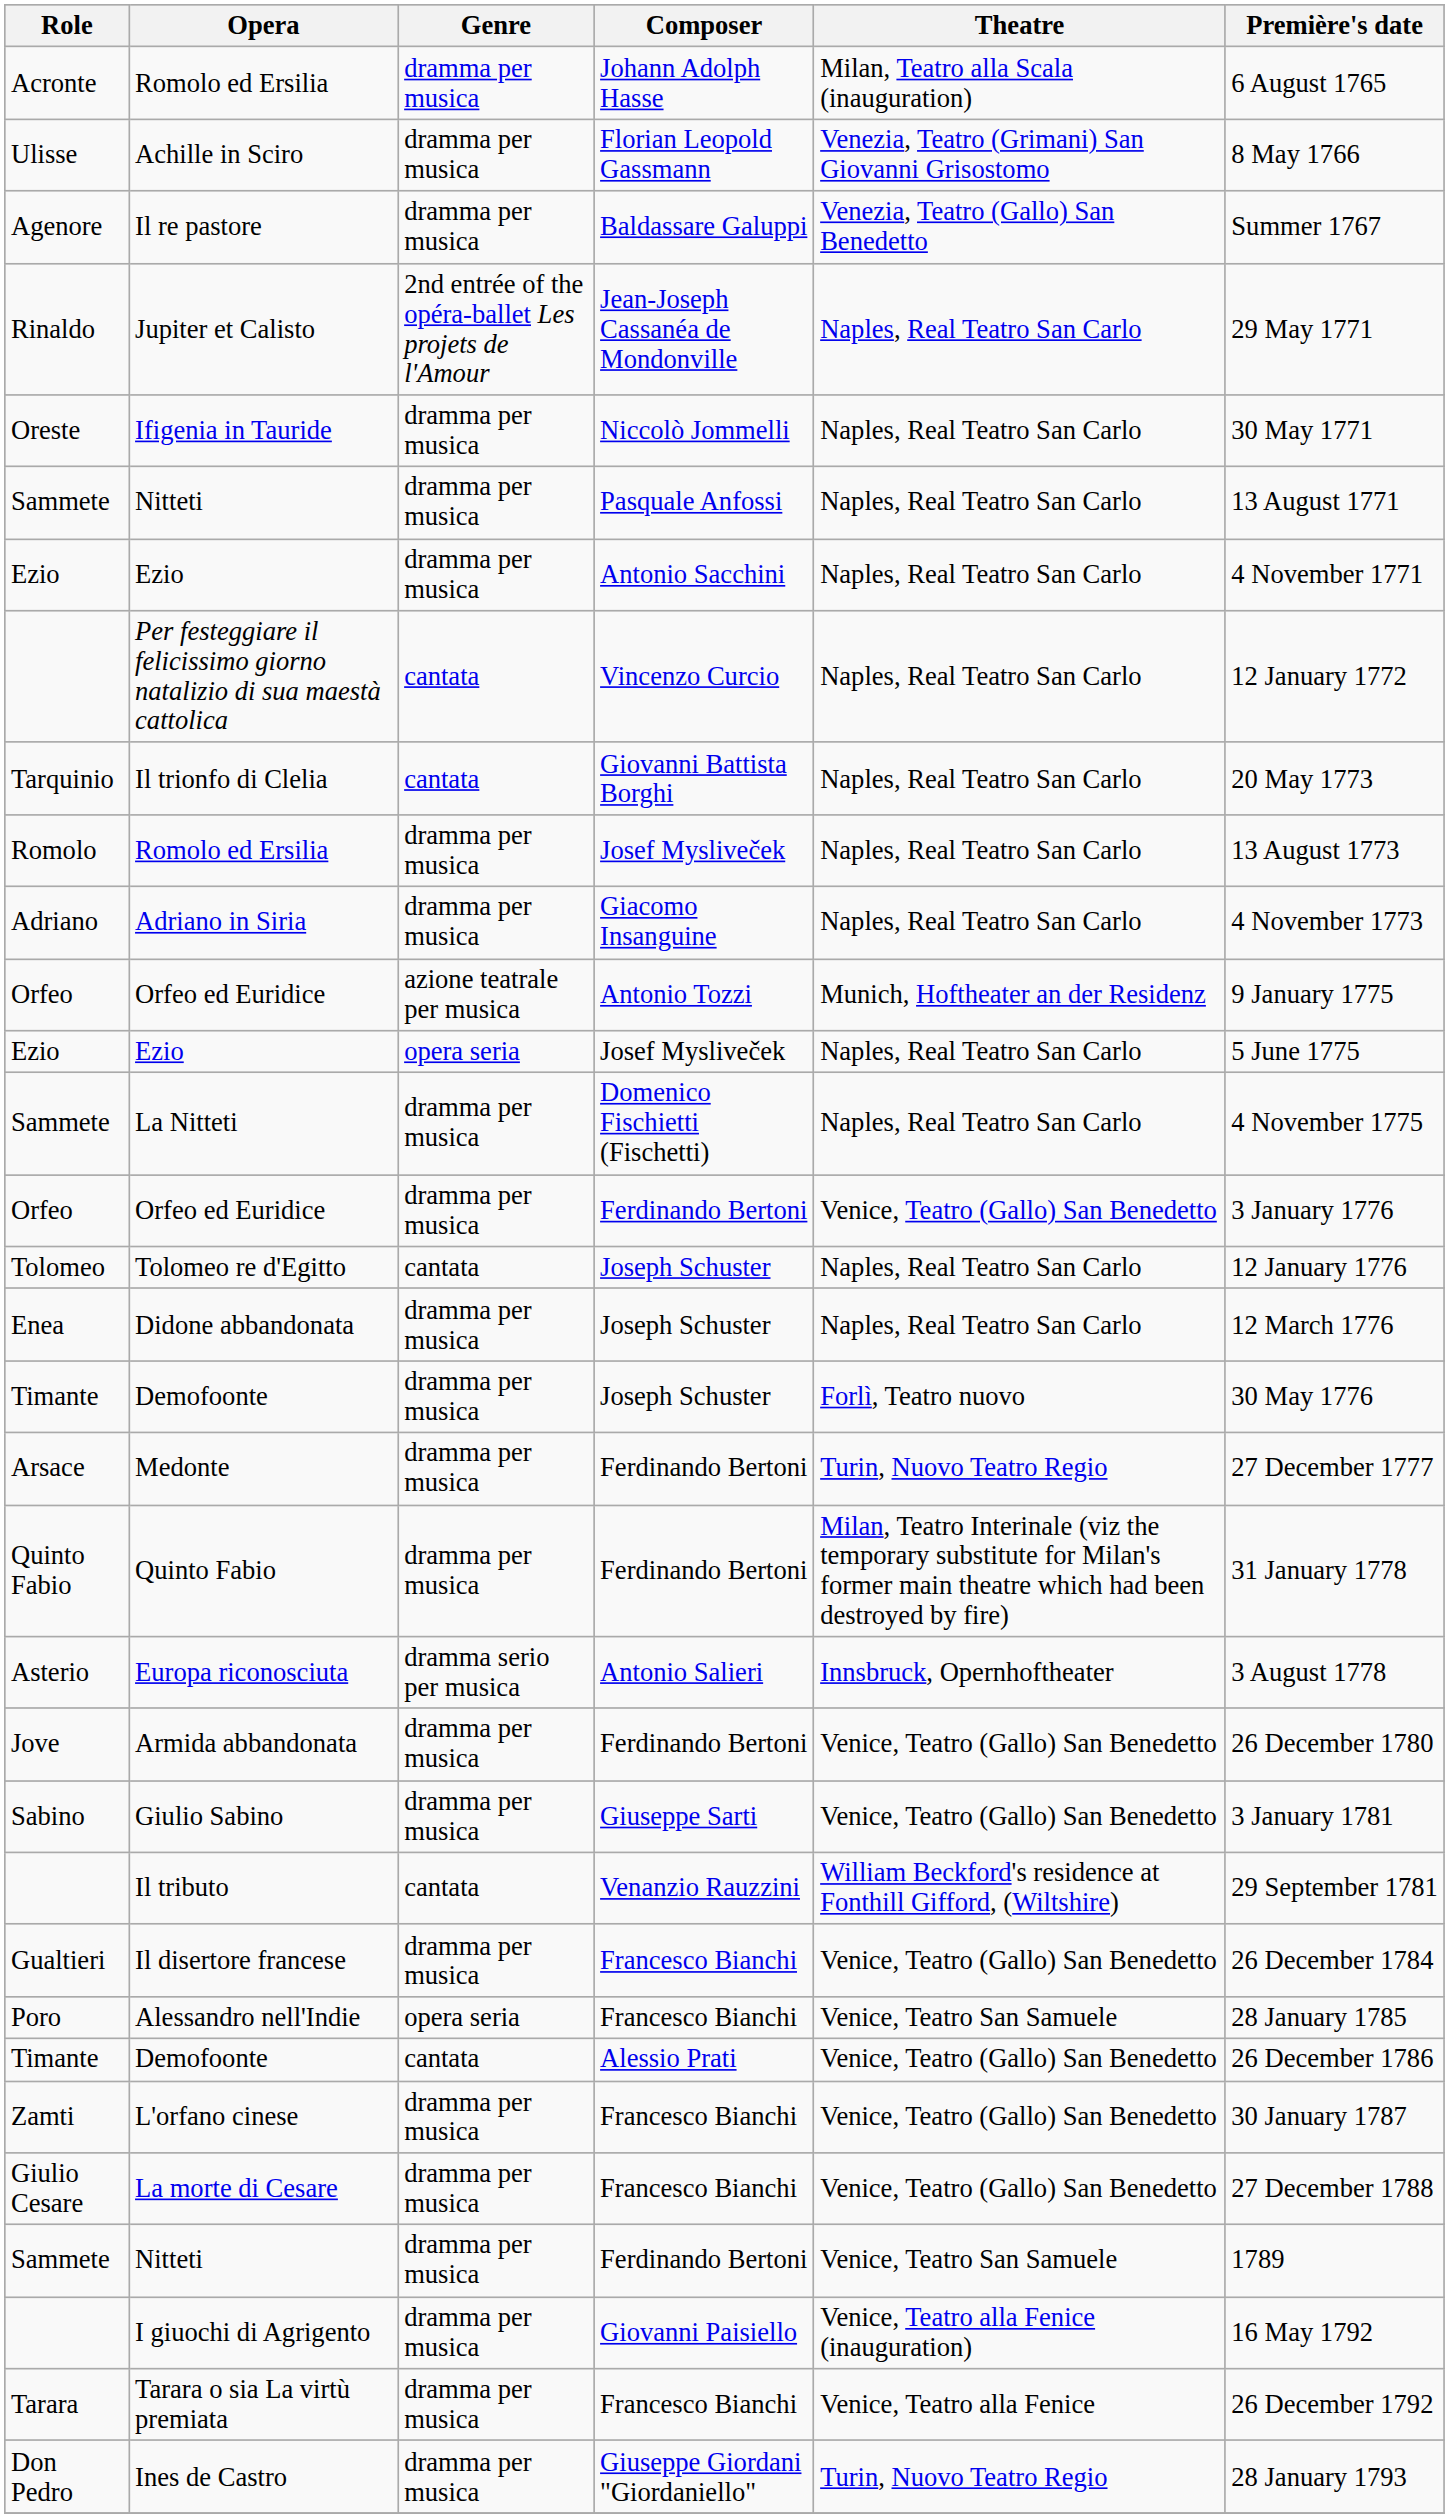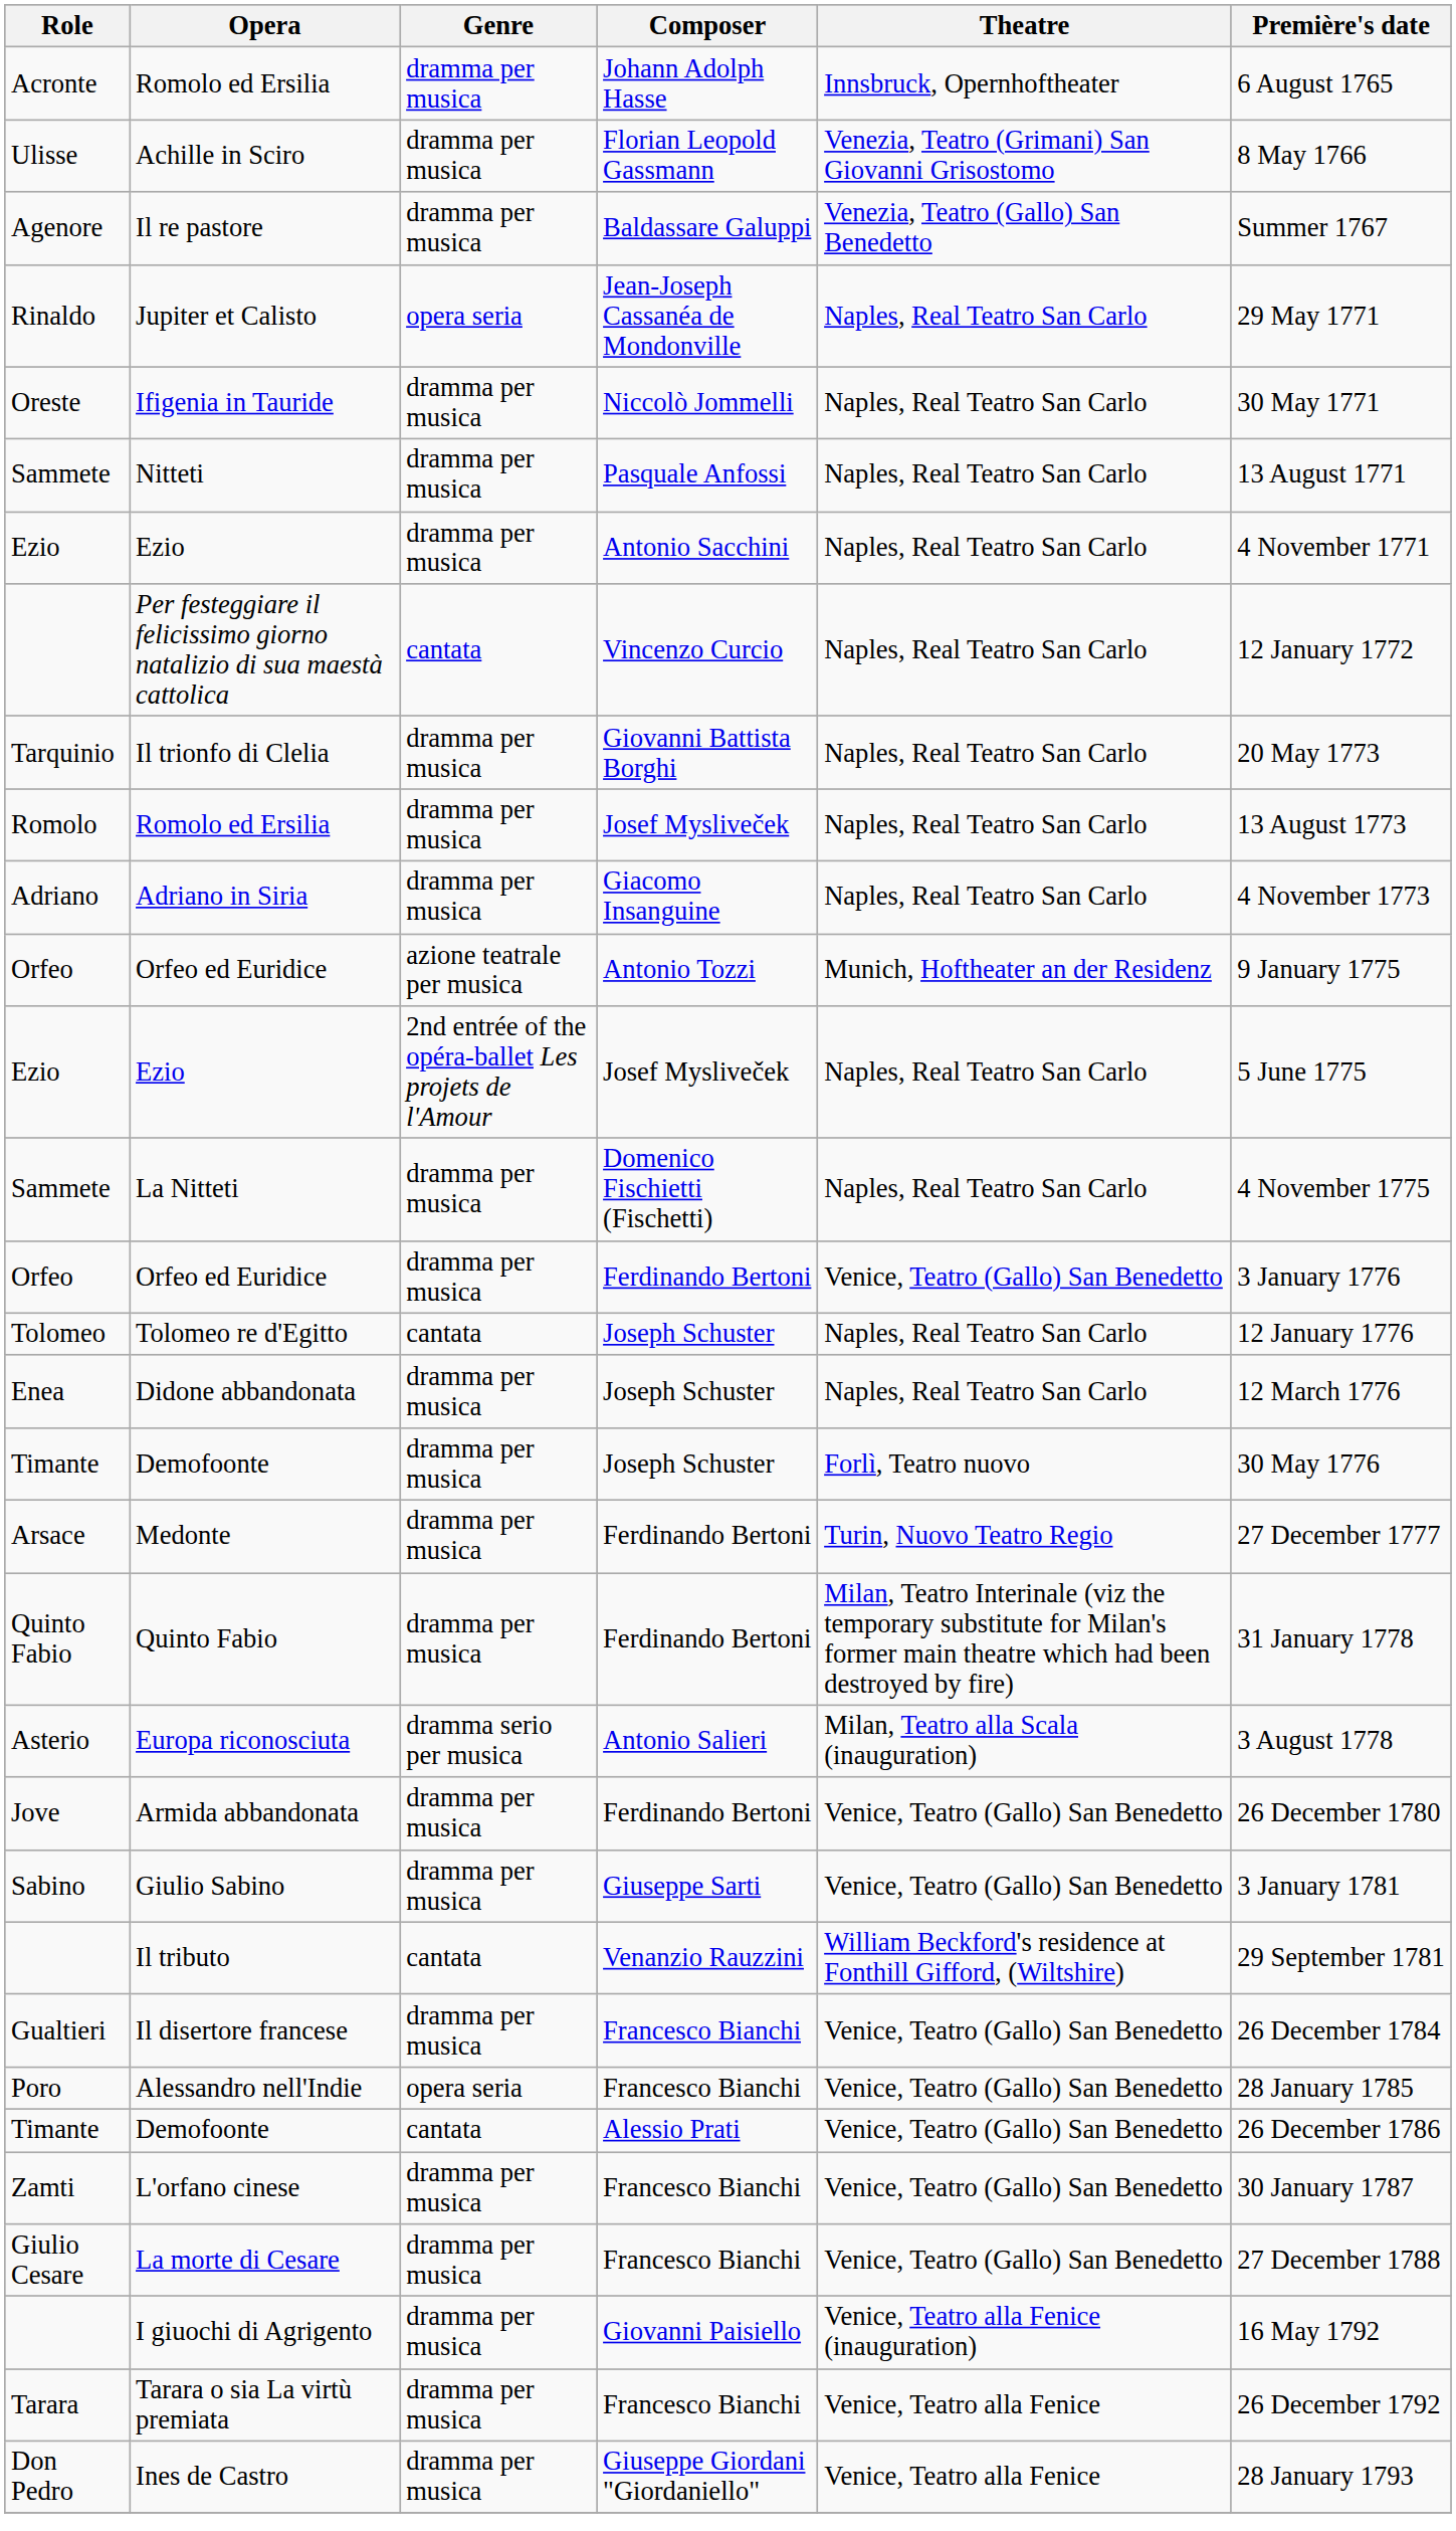Romolo ed Ersilia / Johann Adolph Hasse | Theatre: Milan, Teatro alla Scala (inauguration) -> Innsbruck, Opernhoftheater
Jupiter et Calisto | Genre: 2nd entrée of the opéra-ballet Les projets de l'Amour -> opera seria
Il trionfo di Clelia | Genre: cantata -> dramma per musica
Ezio / Josef Mysliveček | Genre: opera seria -> 2nd entrée of the opéra-ballet Les projets de l'Amour
Europa riconosciuta | Theatre: Innsbruck, Opernhoftheater -> Milan, Teatro alla Scala (inauguration)
Alessandro nell'Indie | Theatre: Venice, Teatro San Samuele -> Venice, Teatro (Gallo) San Benedetto
- row: Sammete | Nitteti | dramma per musica | Ferdinando Bertoni | Venice, Teatro San Samuele | 1789
Ines de Castro | Theatre: Turin, Nuovo Teatro Regio -> Venice, Teatro alla Fenice
